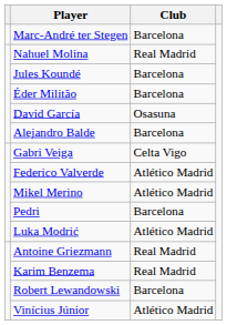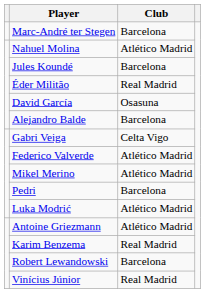Nahuel Molina | Club: Real Madrid -> Atlético Madrid
Éder Militão | Club: Barcelona -> Real Madrid
Antoine Griezmann | Club: Real Madrid -> Atlético Madrid
Vinícius Júnior | Club: Atlético Madrid -> Real Madrid
